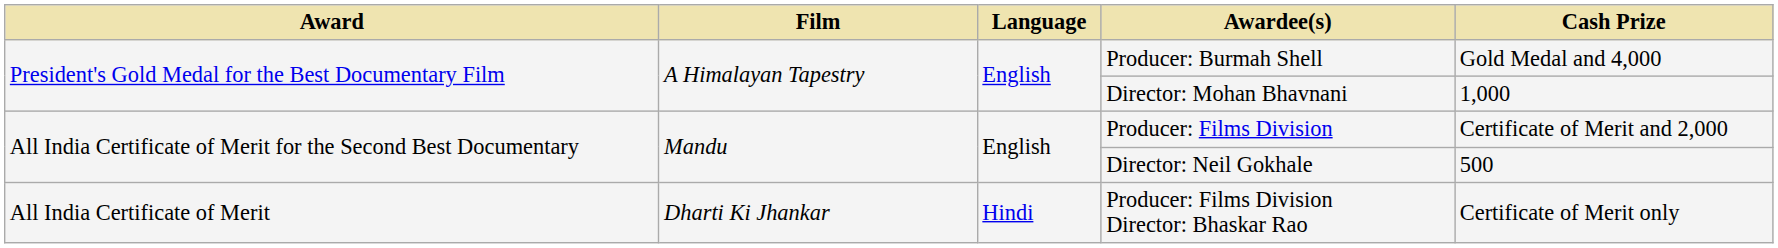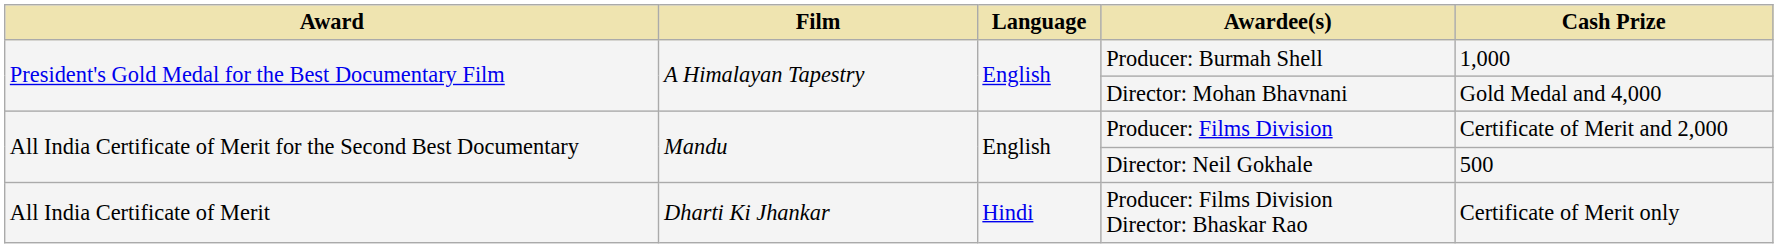Producer: Burmah Shell | Cash Prize: Gold Medal and 4,000 -> 1,000
Director: Mohan Bhavnani | Cash Prize: 1,000 -> Gold Medal and 4,000
